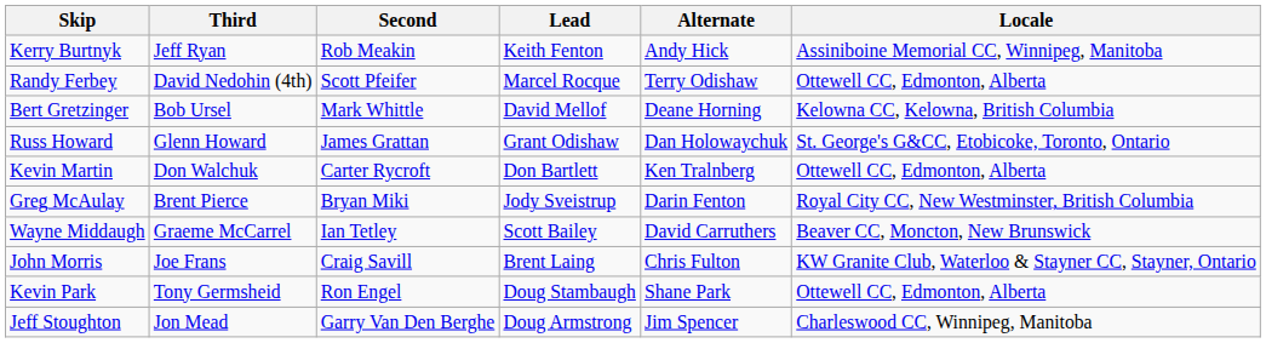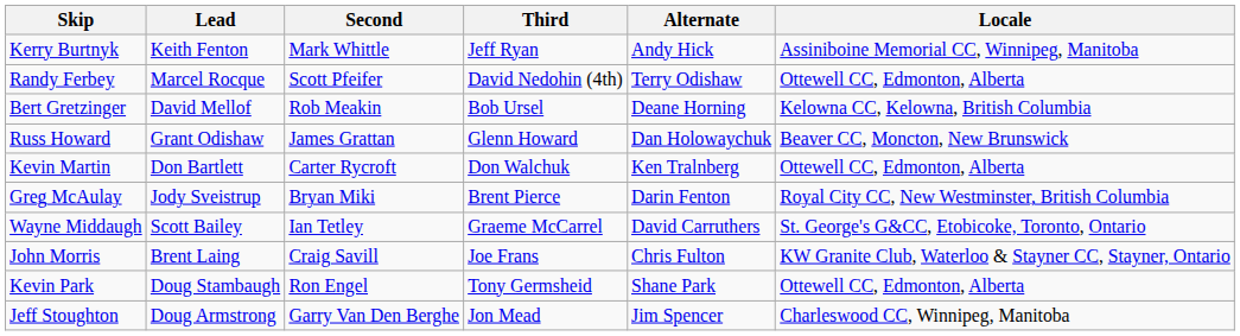columns swapped: Third <-> Lead
Kerry Burtnyk | Second: Rob Meakin -> Mark Whittle
Bert Gretzinger | Second: Mark Whittle -> Rob Meakin
Russ Howard | Locale: St. George's G&CC, Etobicoke, Toronto, Ontario -> Beaver CC, Moncton, New Brunswick
Wayne Middaugh | Locale: Beaver CC, Moncton, New Brunswick -> St. George's G&CC, Etobicoke, Toronto, Ontario
